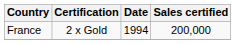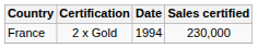France | Sales certified: 200,000 -> 230,000
